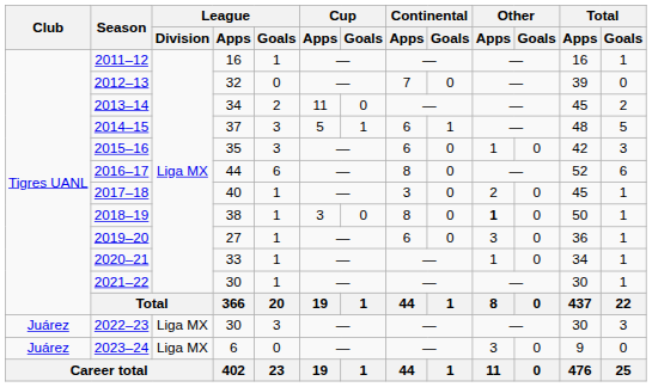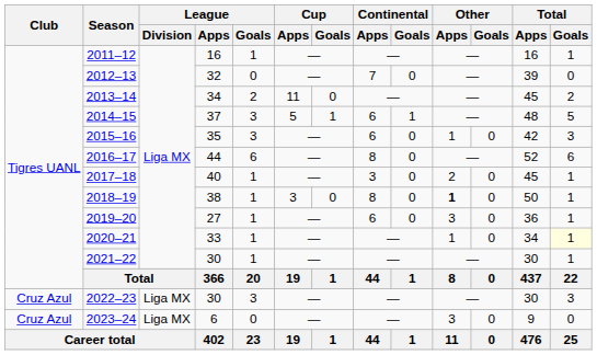2020–21 | Total / Goals: no background -> lightyellow background
2022–23 | Club: Juárez -> Cruz Azul
2023–24 | Club: Juárez -> Cruz Azul
